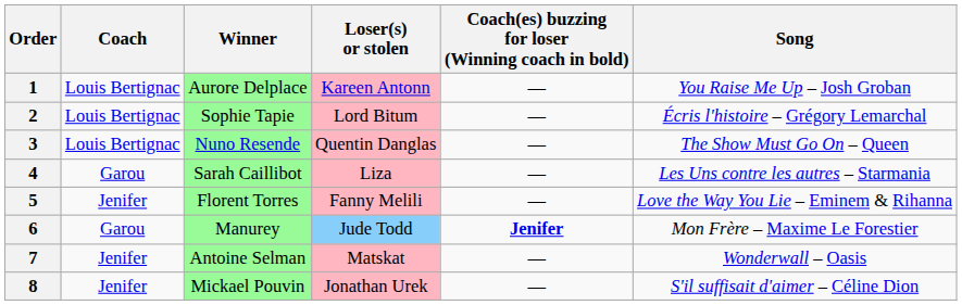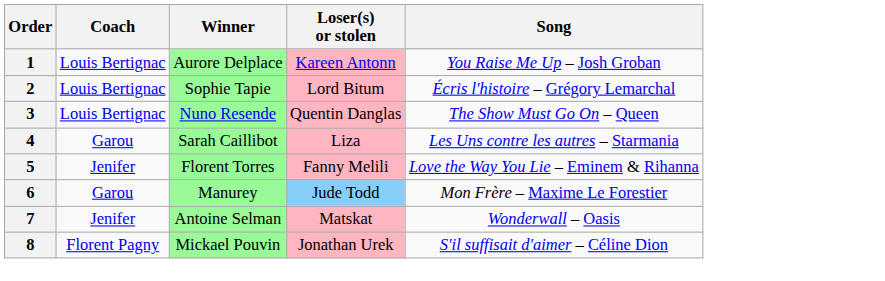- column: Coach(es) buzzing for loser (Winning coach in bold) | — | — | — | — | — | Jenifer | — | —
8 | Coach: Jenifer -> Florent Pagny
